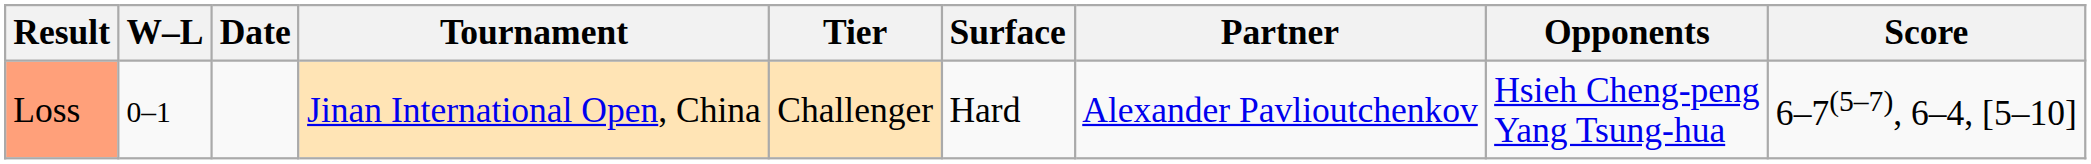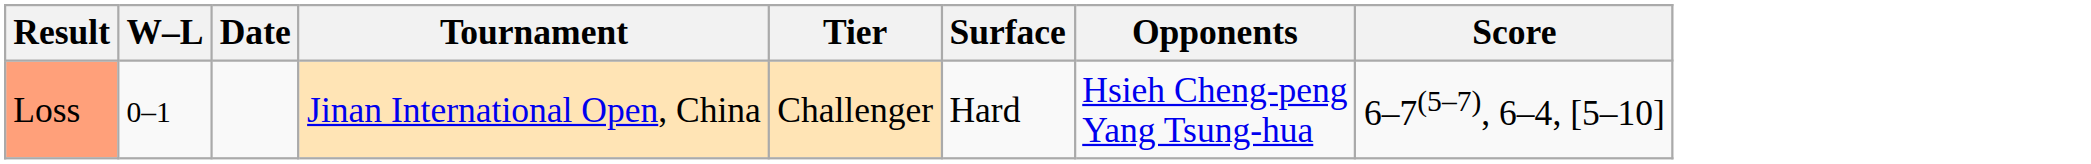- column: Partner | Alexander Pavlioutchenkov
